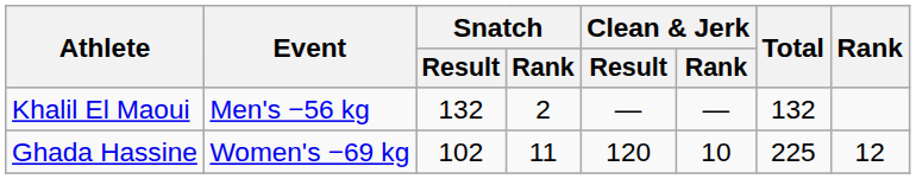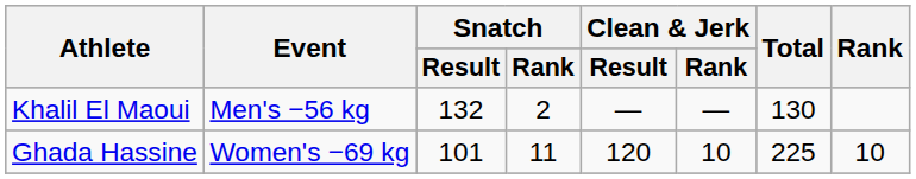Khalil El Maoui | Total: 132 -> 130
Ghada Hassine | Snatch / Result: 102 -> 101
Ghada Hassine | Rank: 12 -> 10
